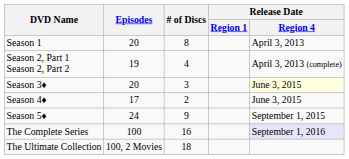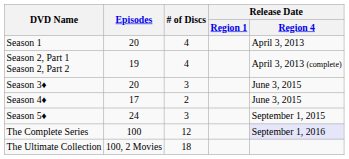Season 1 | # of Discs: 8 -> 4
Season 3♦ | Release Date / Region 4: lightyellow background -> no background
Season 5♦ | # of Discs: 9 -> 3
The Complete Series | # of Discs: 16 -> 12
